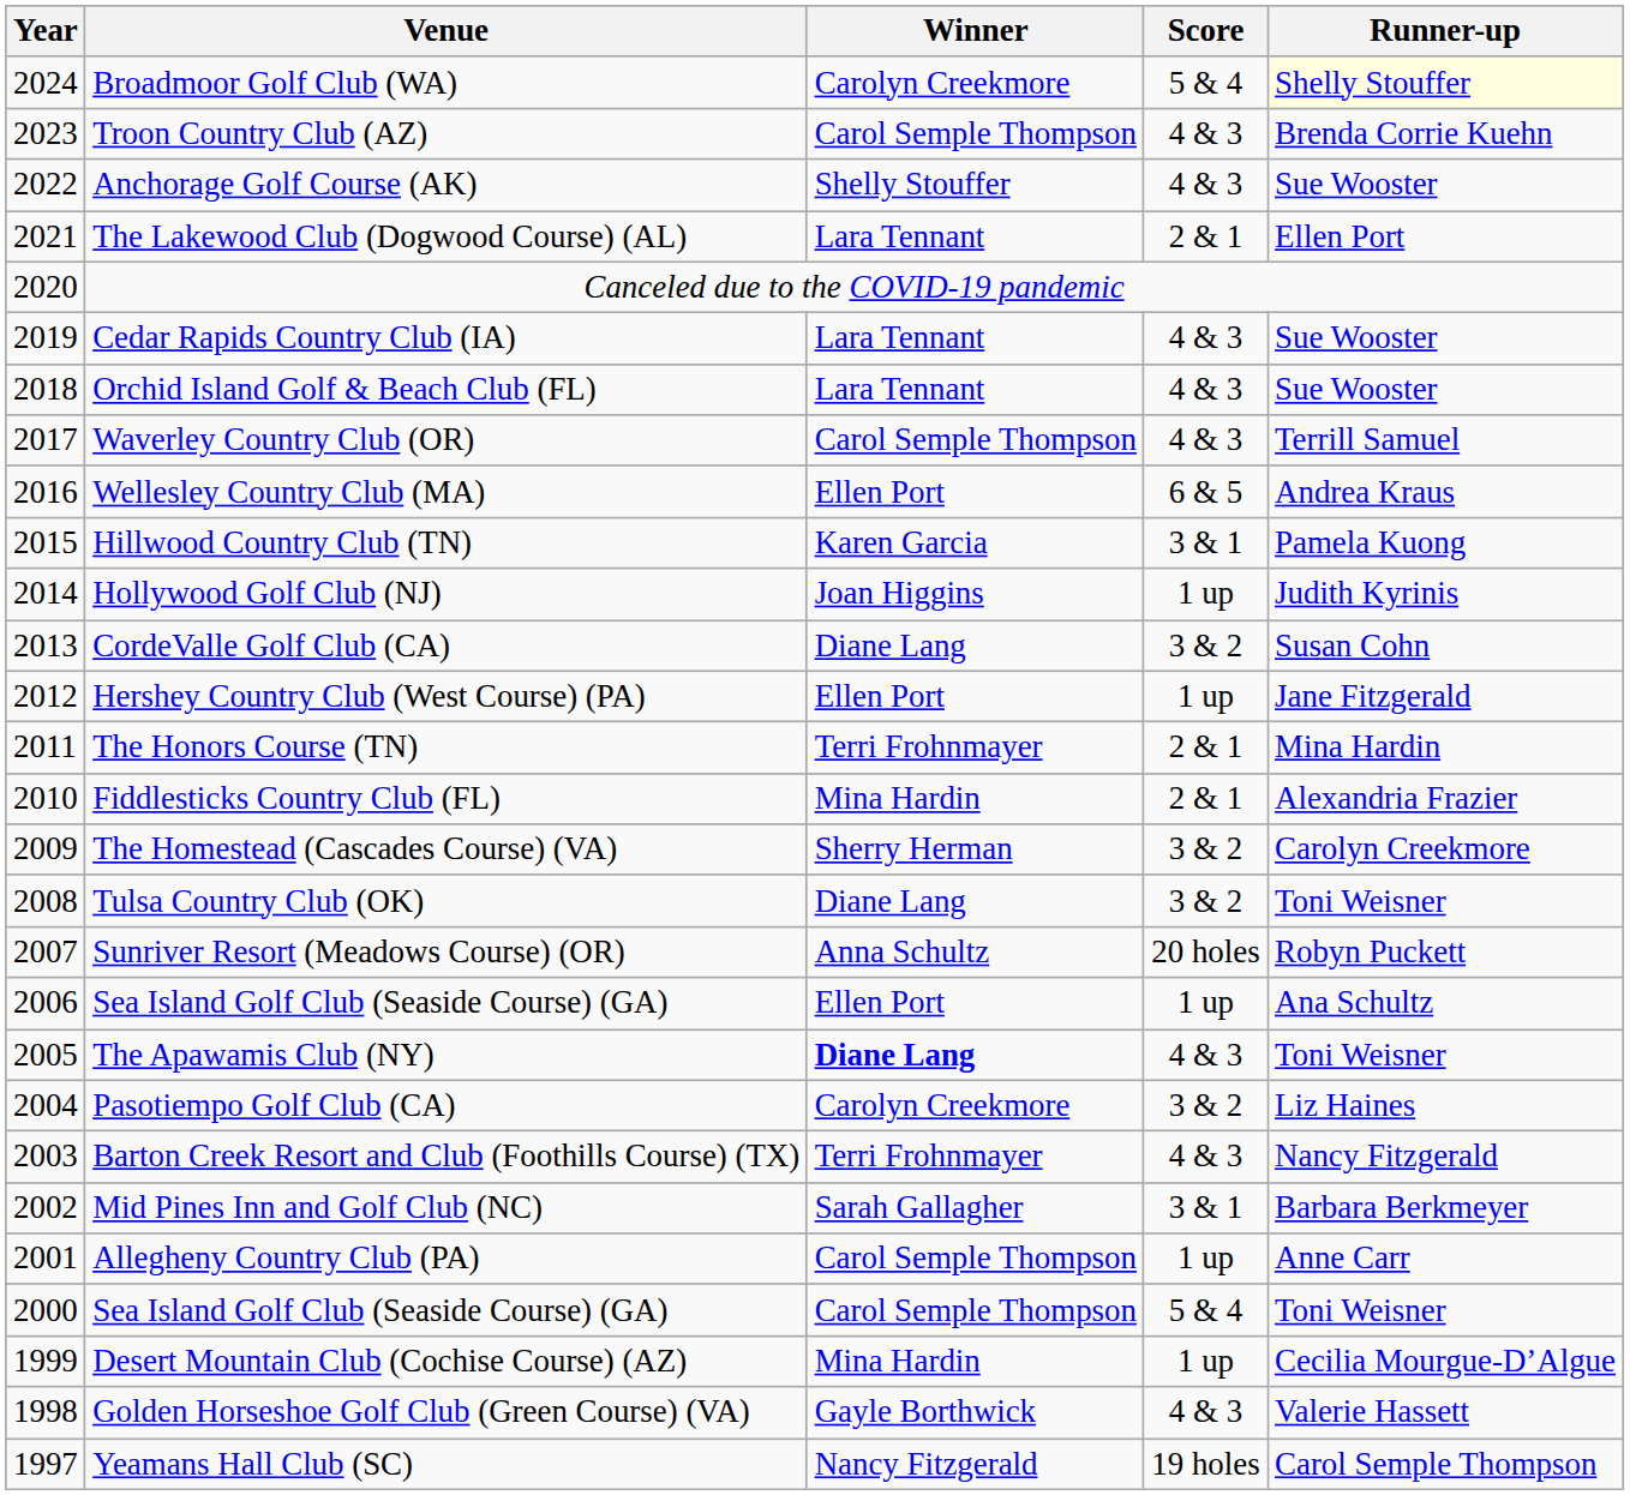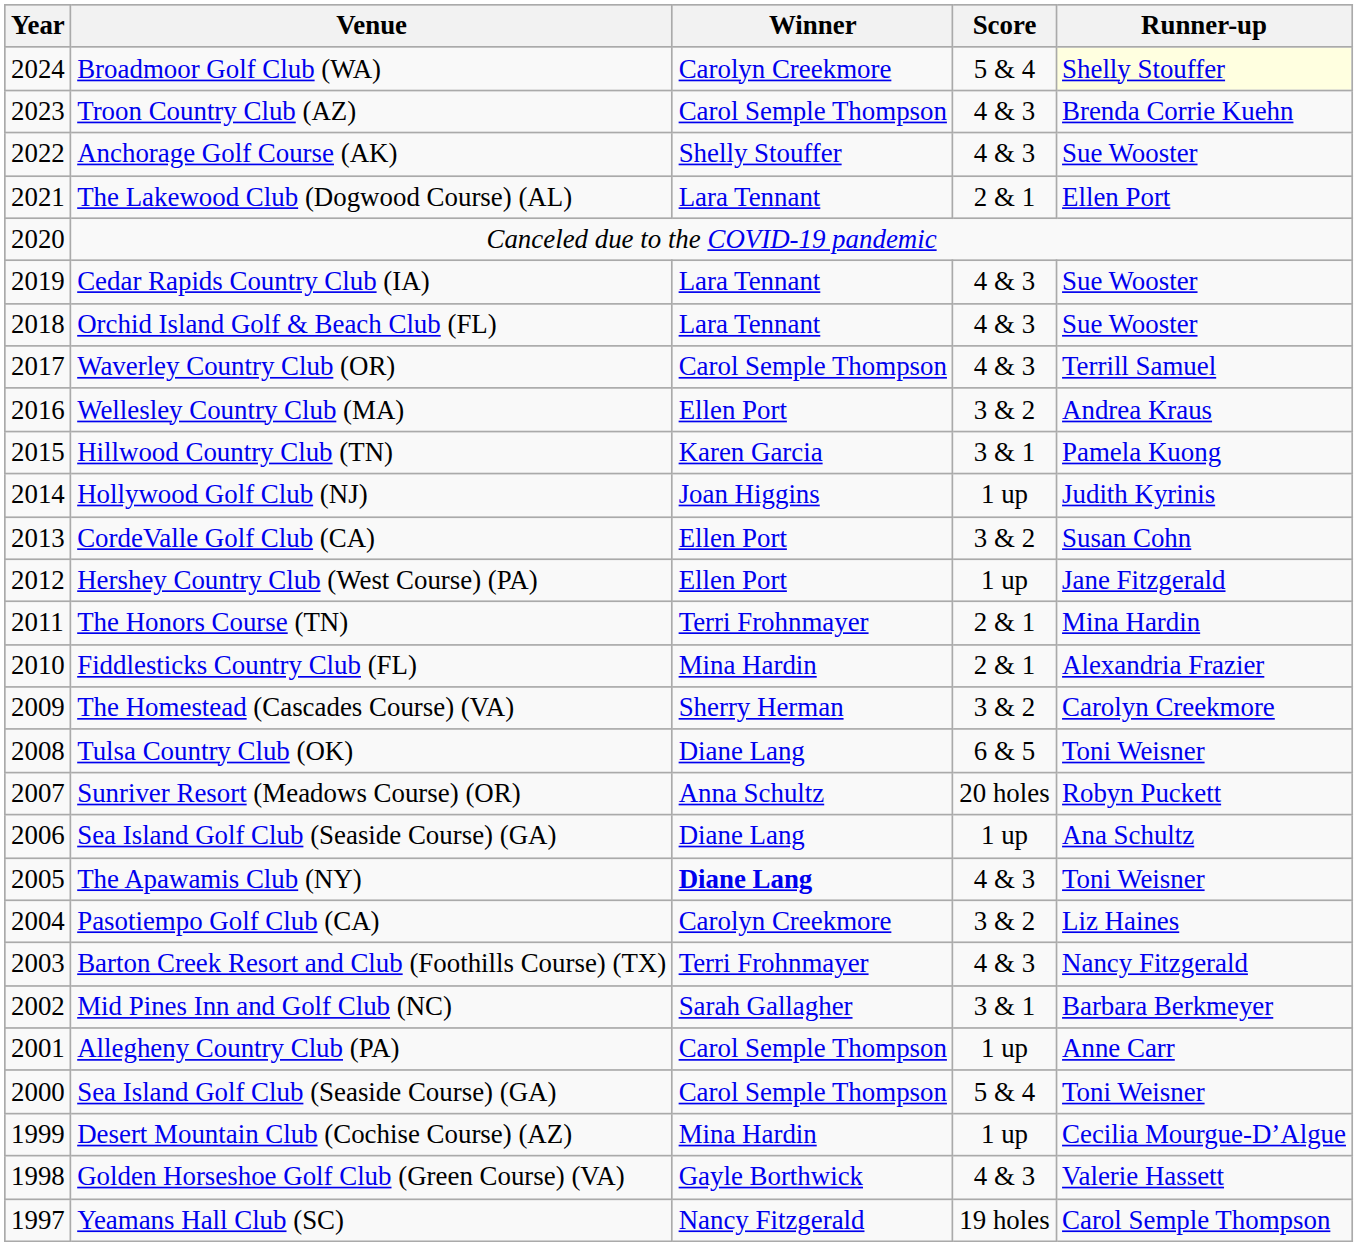Wellesley Country Club (MA) | Score: 6 & 5 -> 3 & 2
CordeValle Golf Club (CA) | Winner: Diane Lang -> Ellen Port
Tulsa Country Club (OK) | Score: 3 & 2 -> 6 & 5
2006 / Sea Island Golf Club (Seaside Course) (GA) | Winner: Ellen Port -> Diane Lang
